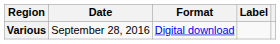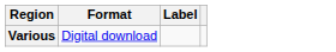- column: Date | September 28, 2016
